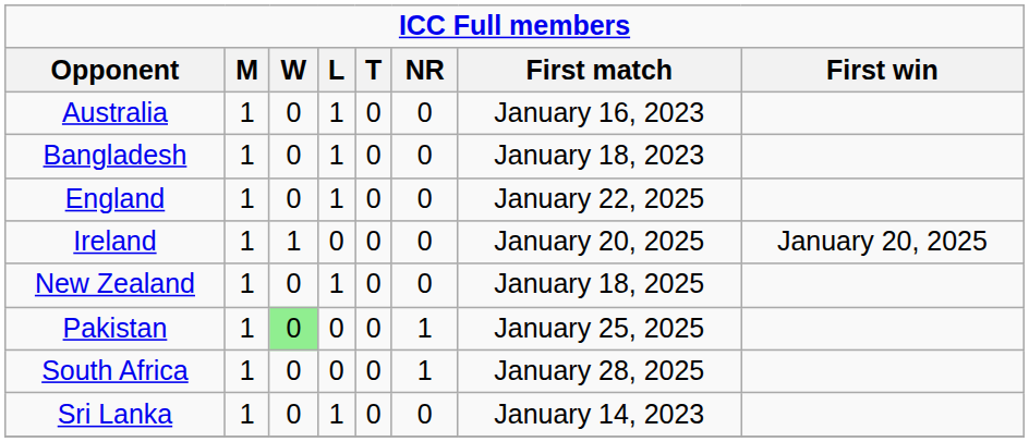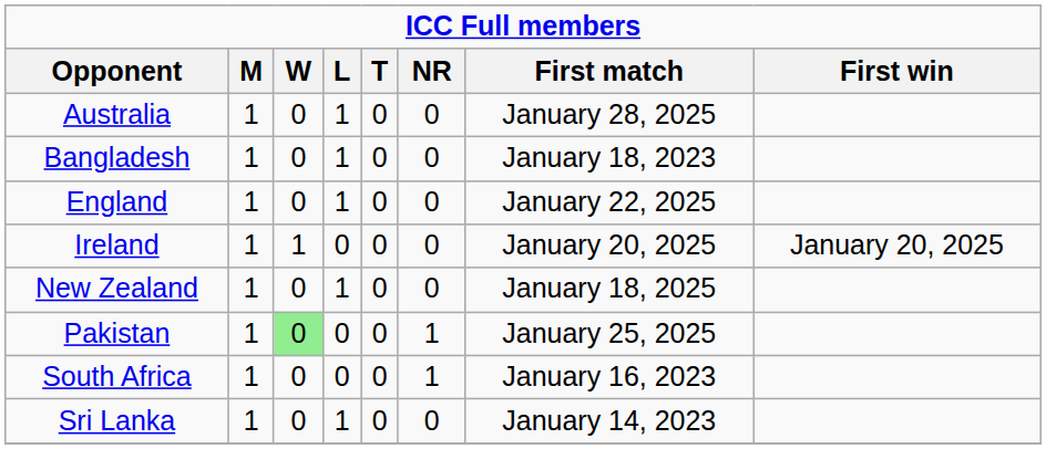Australia | First match: January 16, 2023 -> January 28, 2025
South Africa | First match: January 28, 2025 -> January 16, 2023
